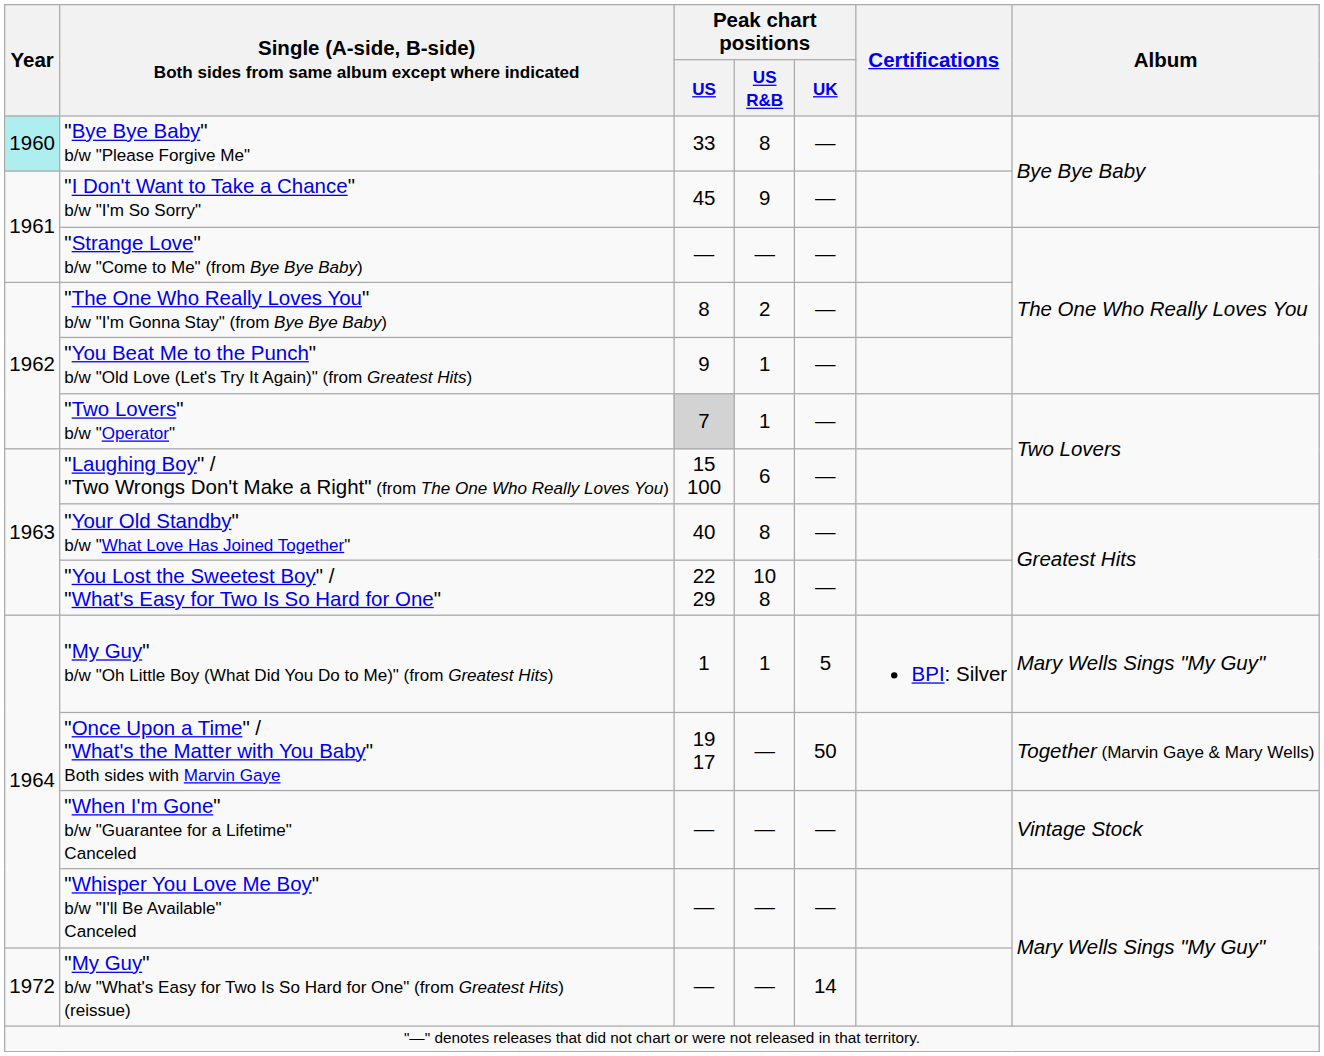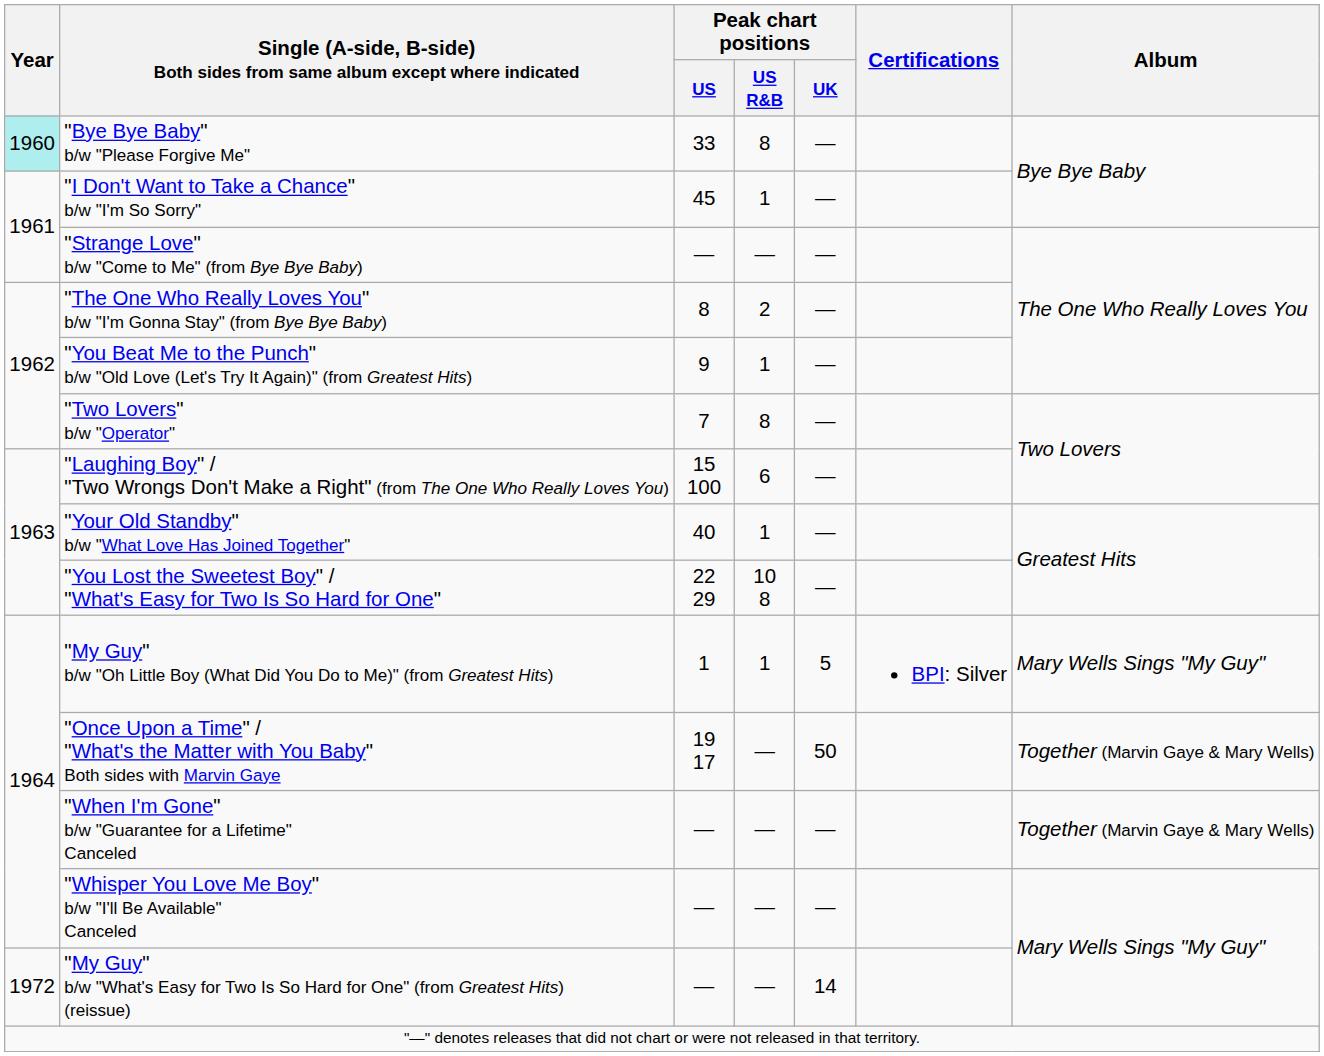"I Don't Want to Take a Chance" b/w "I'm So Sorry" | Peak chart positions / US R&B: 9 -> 1
"Two Lovers" b/w "Operator" | Peak chart positions / US: lightgrey background -> no background
"Two Lovers" b/w "Operator" | Peak chart positions / US R&B: 1 -> 8
"Your Old Standby" b/w "What Love Has Joined Together" | Peak chart positions / US R&B: 8 -> 1
"When I'm Gone" b/w "Guarantee for a Lifetime" Canceled | Album: Vintage Stock -> Together (Marvin Gaye & Mary Wells)
